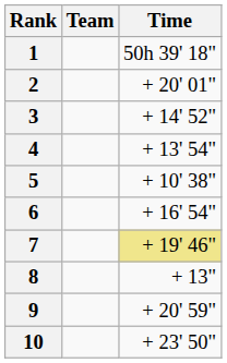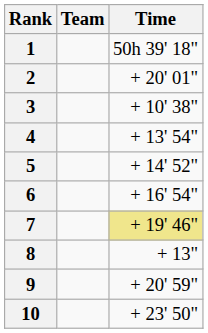3 | Time: + 14' 52" -> + 10' 38"
5 | Time: + 10' 38" -> + 14' 52"
